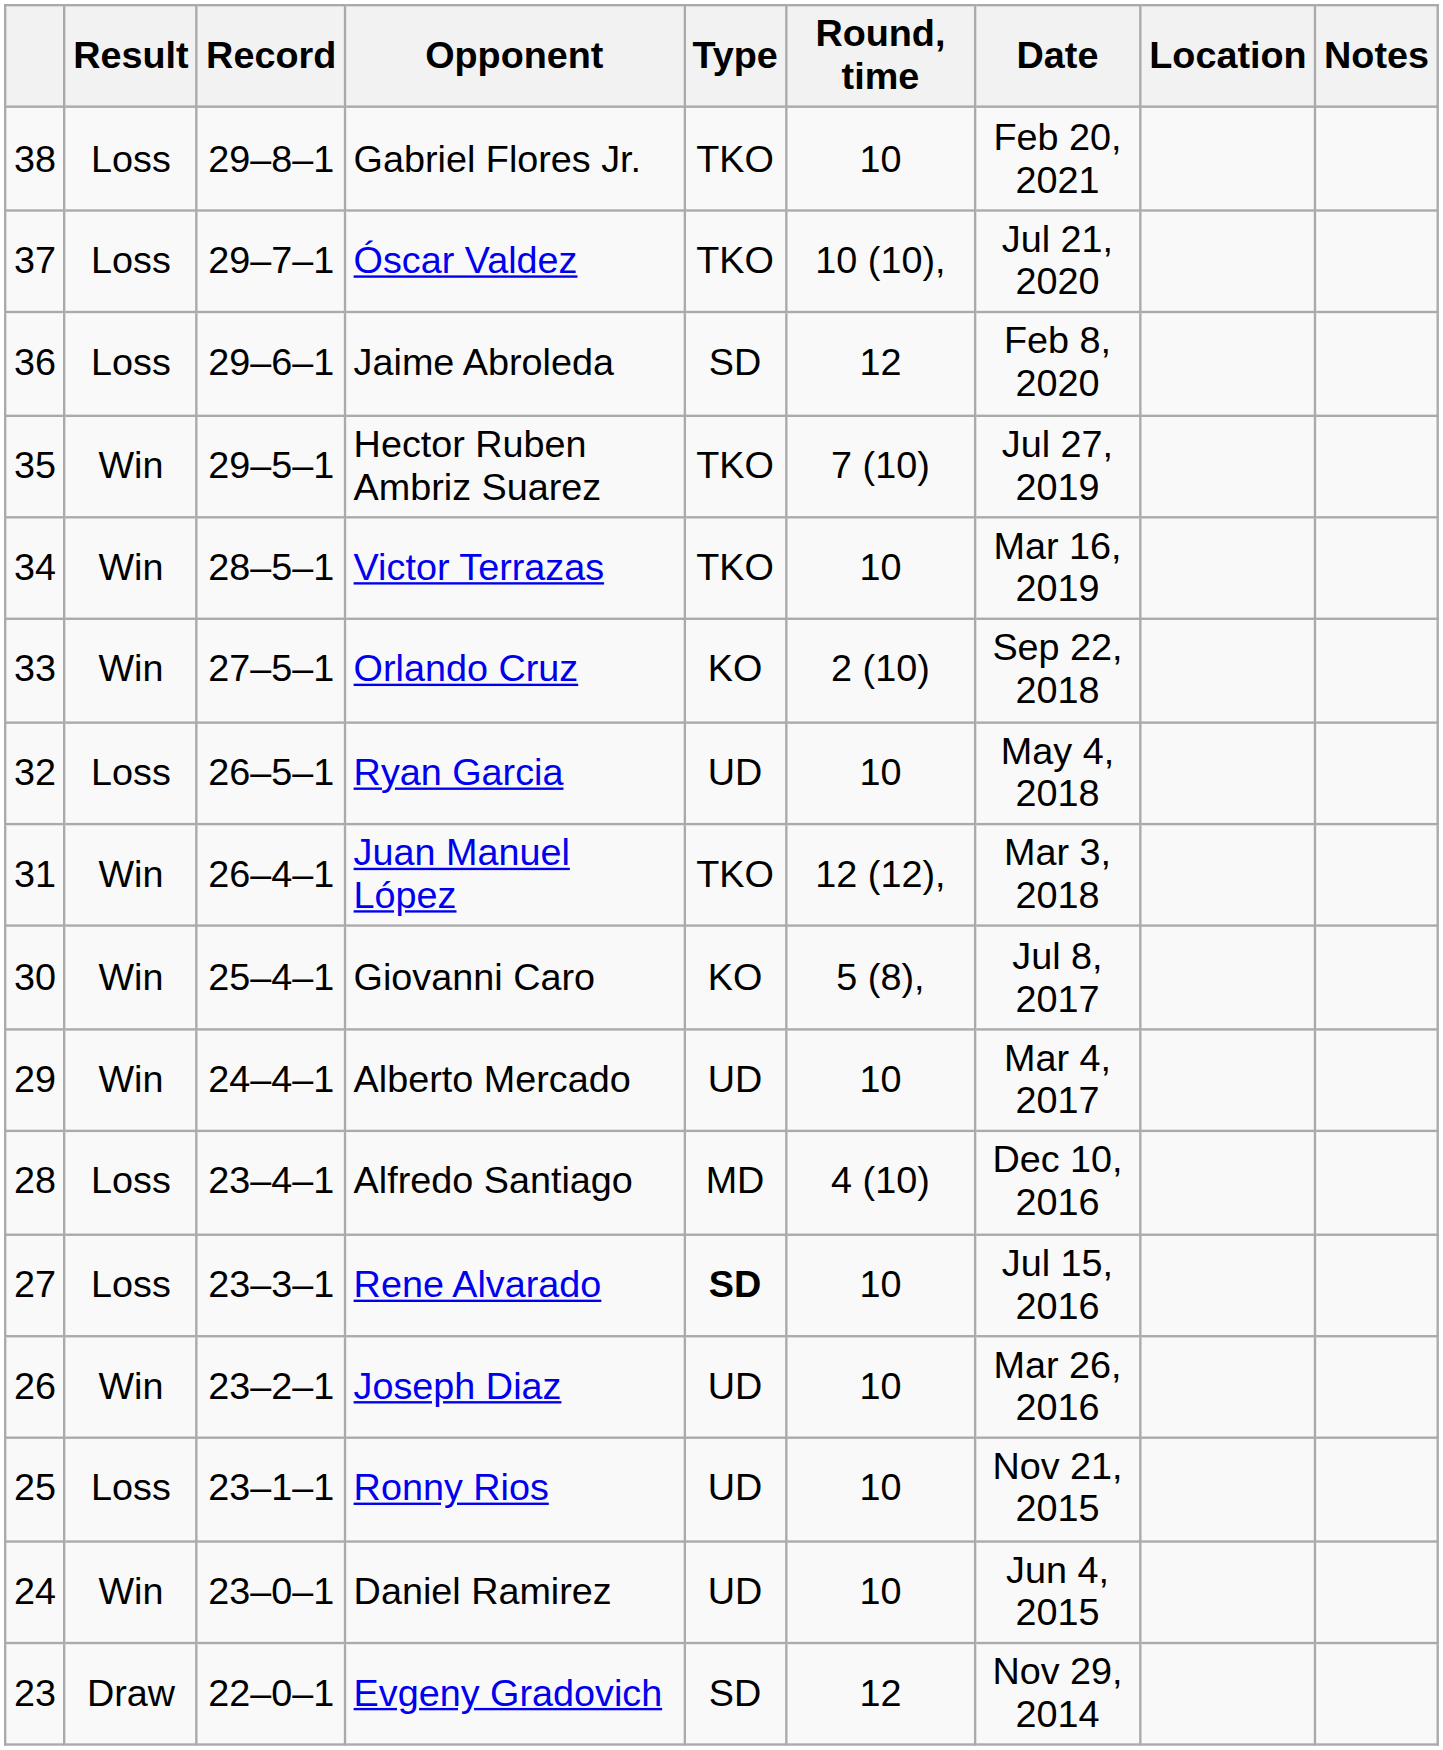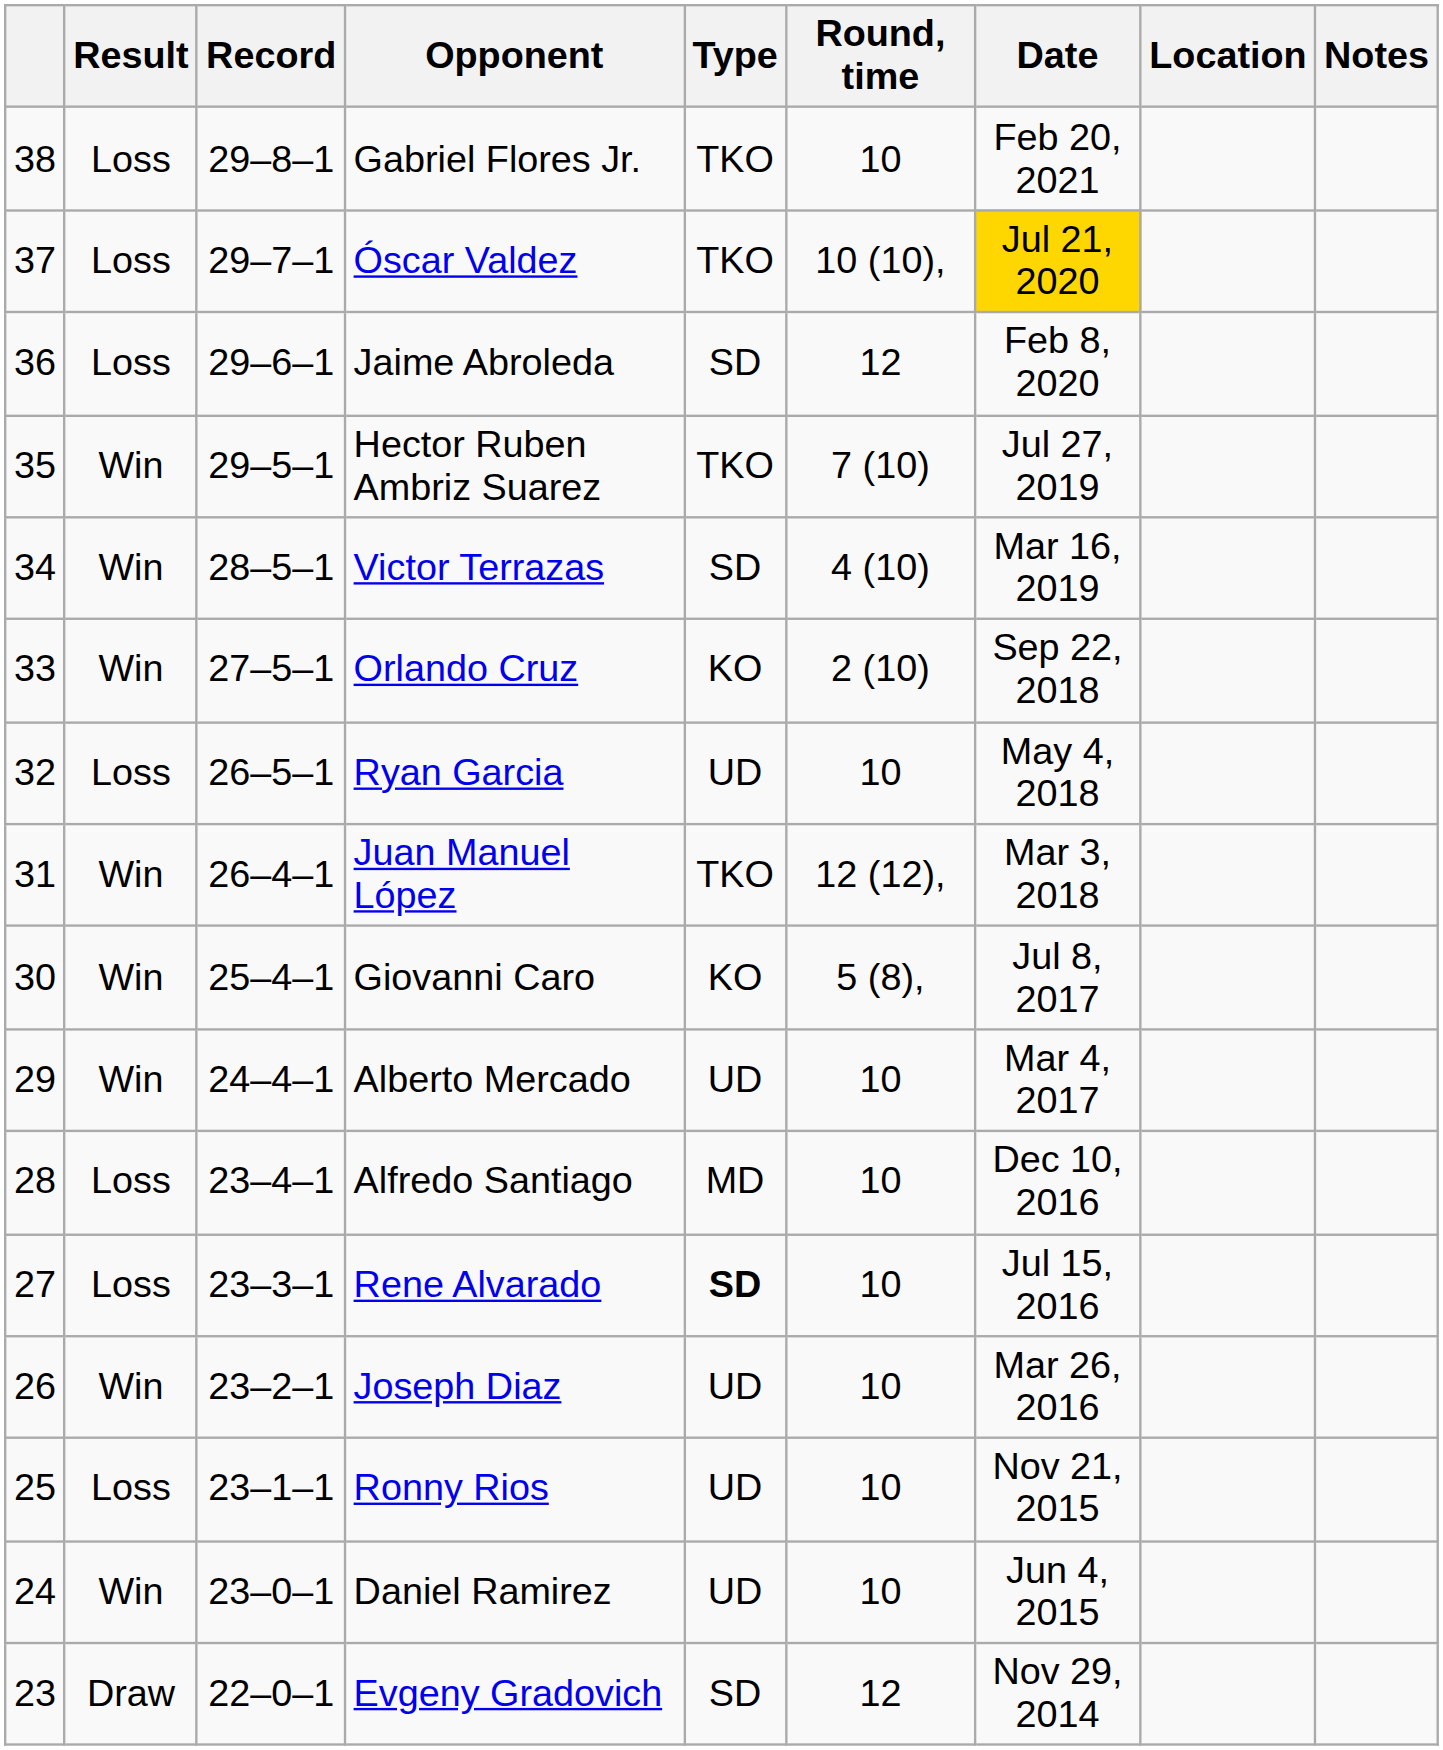Óscar Valdez | Date: no background -> gold background
Victor Terrazas | Type: TKO -> SD
Victor Terrazas | Round, time: 10 -> 4 (10)
Alfredo Santiago | Round, time: 4 (10) -> 10
